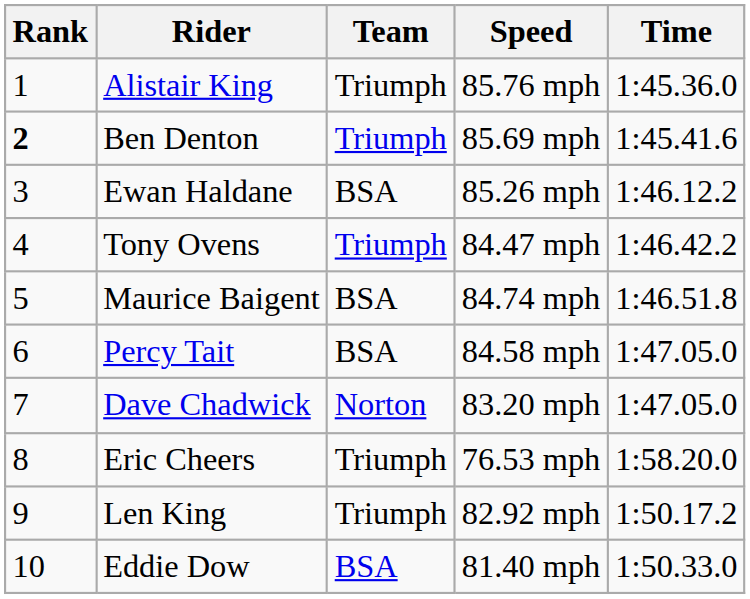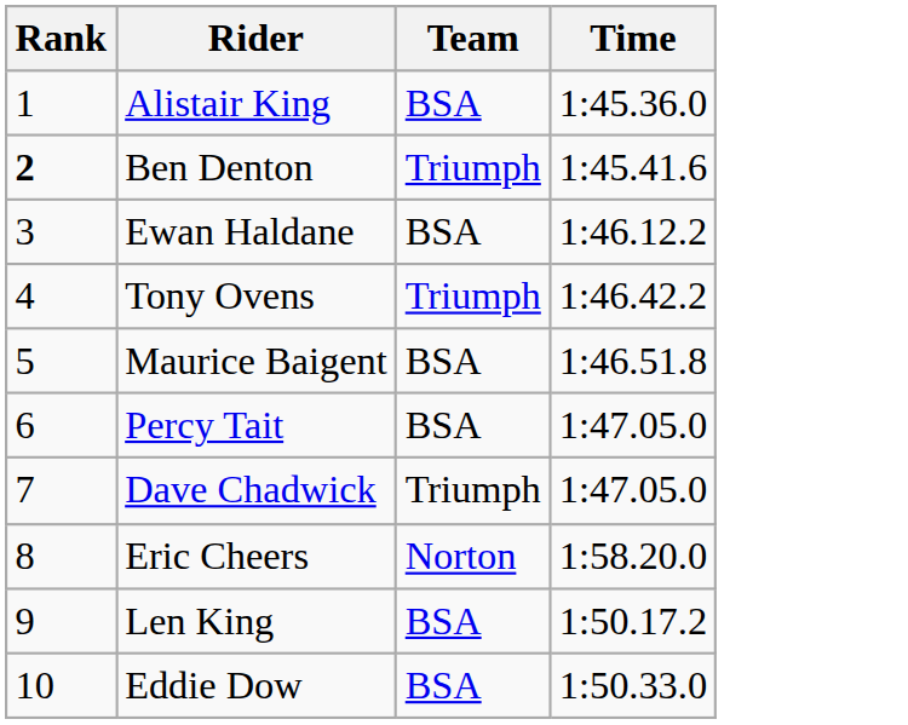- column: Speed | 85.76 mph | 85.69 mph | 85.26 mph | 84.47 mph | 84.74 mph | 84.58 mph | 83.20 mph | 76.53 mph | 82.92 mph | 81.40 mph
Alistair King | Team: Triumph -> BSA
Dave Chadwick | Team: Norton -> Triumph
Eric Cheers | Team: Triumph -> Norton
Len King | Team: Triumph -> BSA
